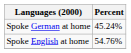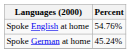rows swapped: Spoke English at home <-> Spoke German at home
